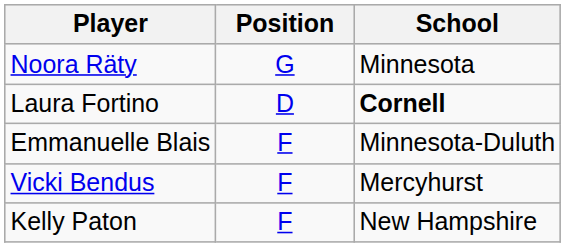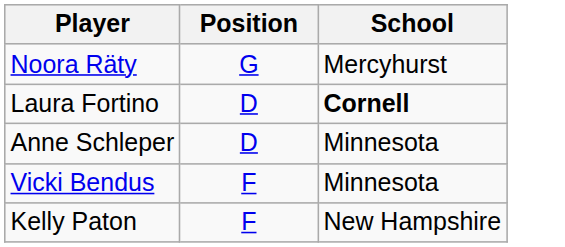Noora Räty | School: Minnesota -> Mercyhurst
+ row: Anne Schleper | D | Minnesota
- row: Emmanuelle Blais | F | Minnesota-Duluth
Vicki Bendus | School: Mercyhurst -> Minnesota
